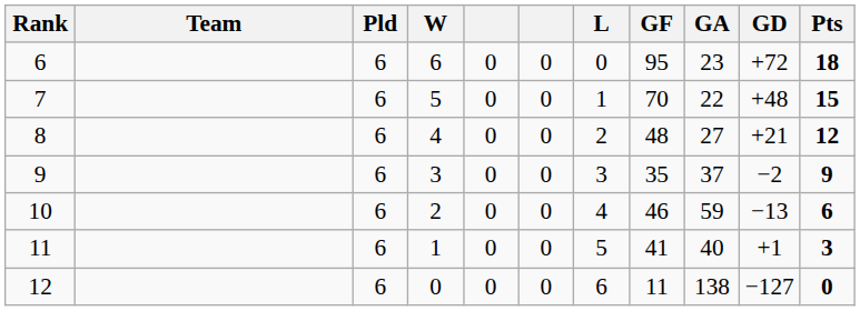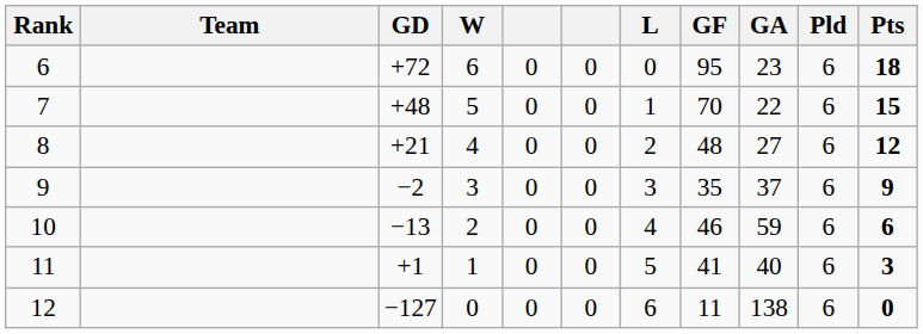columns swapped: Pld <-> GD
